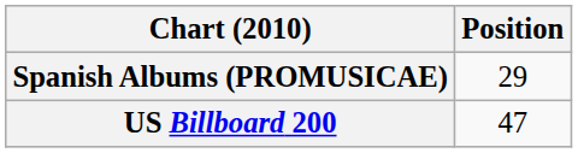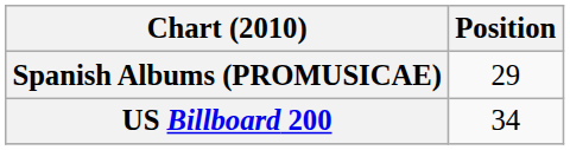US Billboard 200 | Position: 47 -> 34
